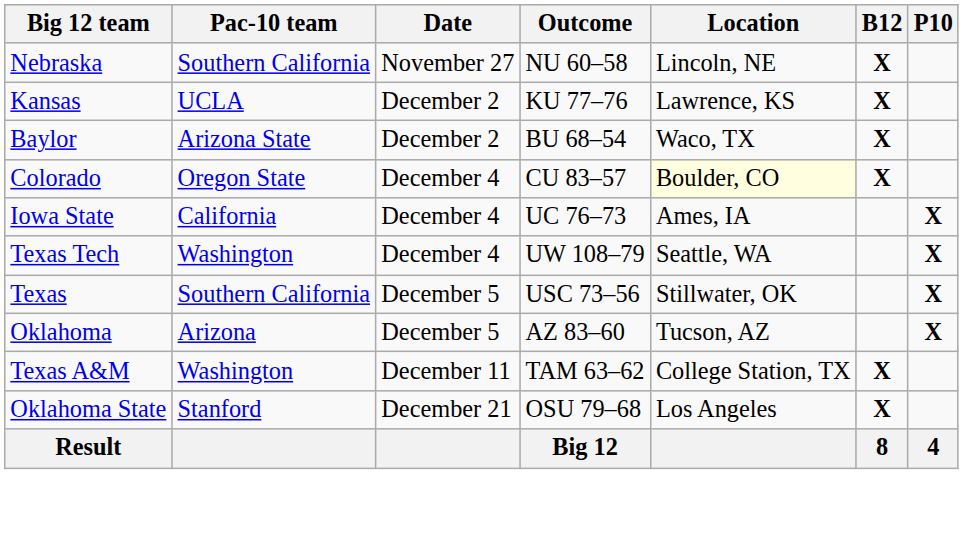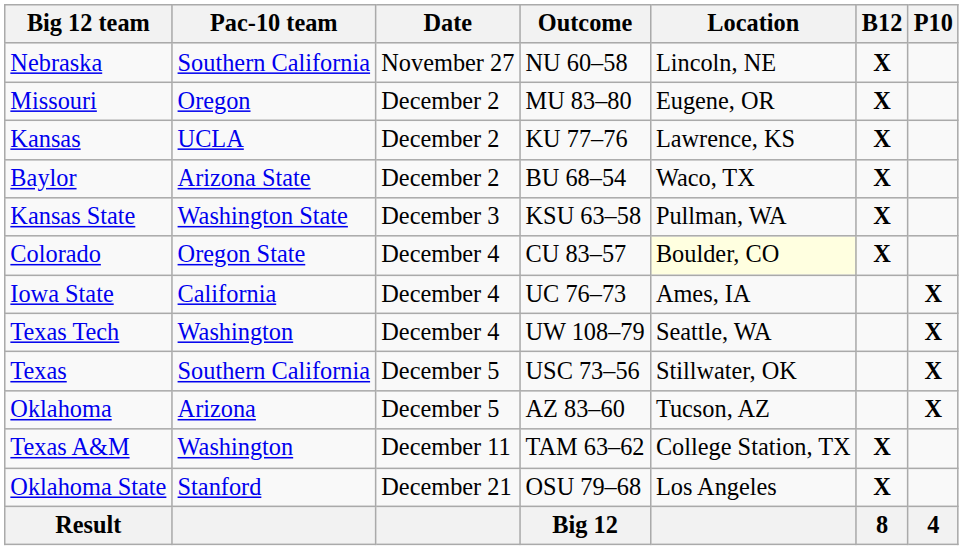+ row: Missouri | Oregon | December 2 | MU 83–80 | Eugene, OR | X
+ row: Kansas State | Washington State | December 3 | KSU 63–58 | Pullman, WA | X
